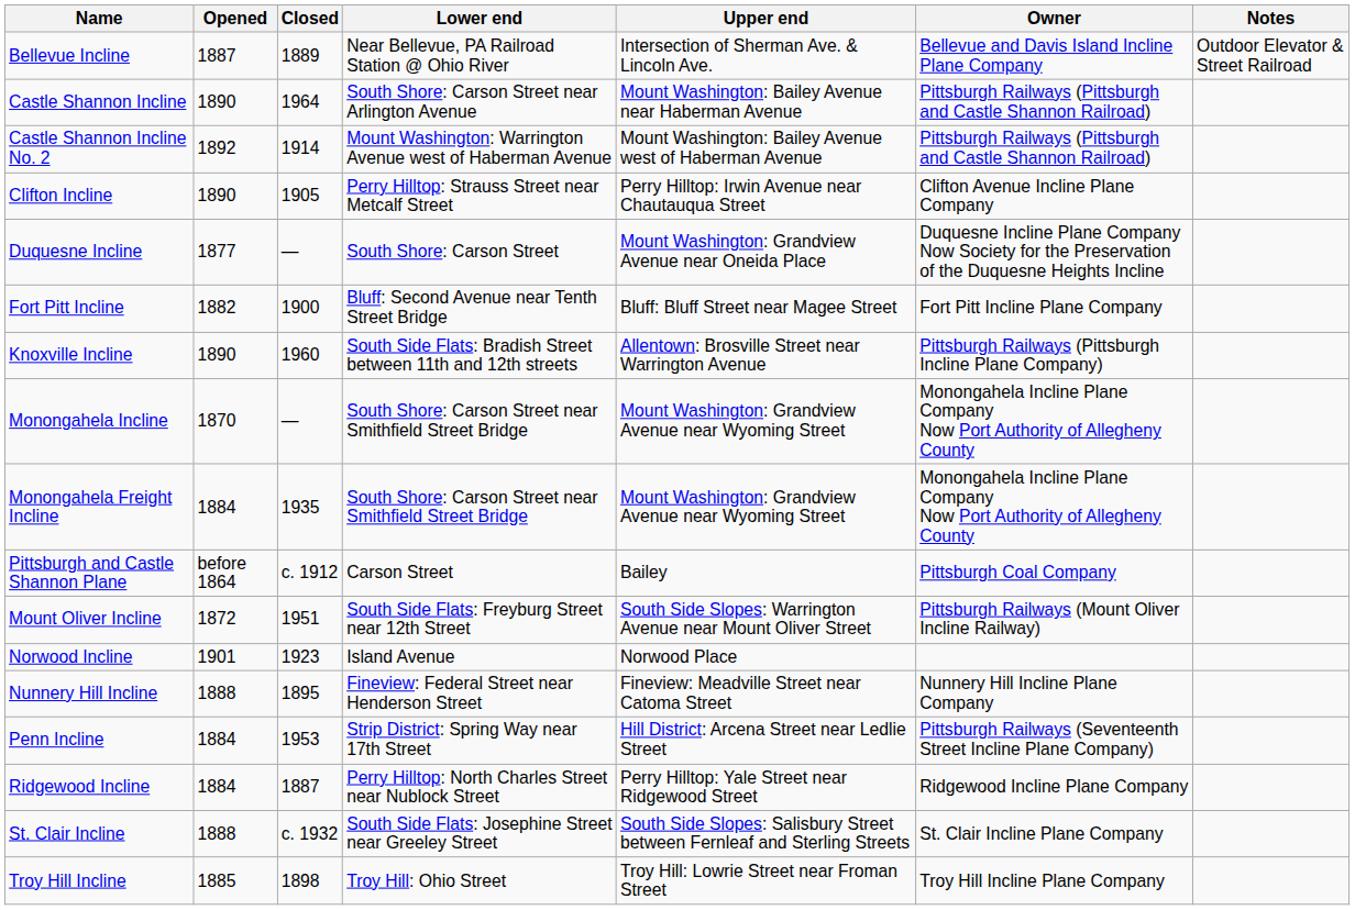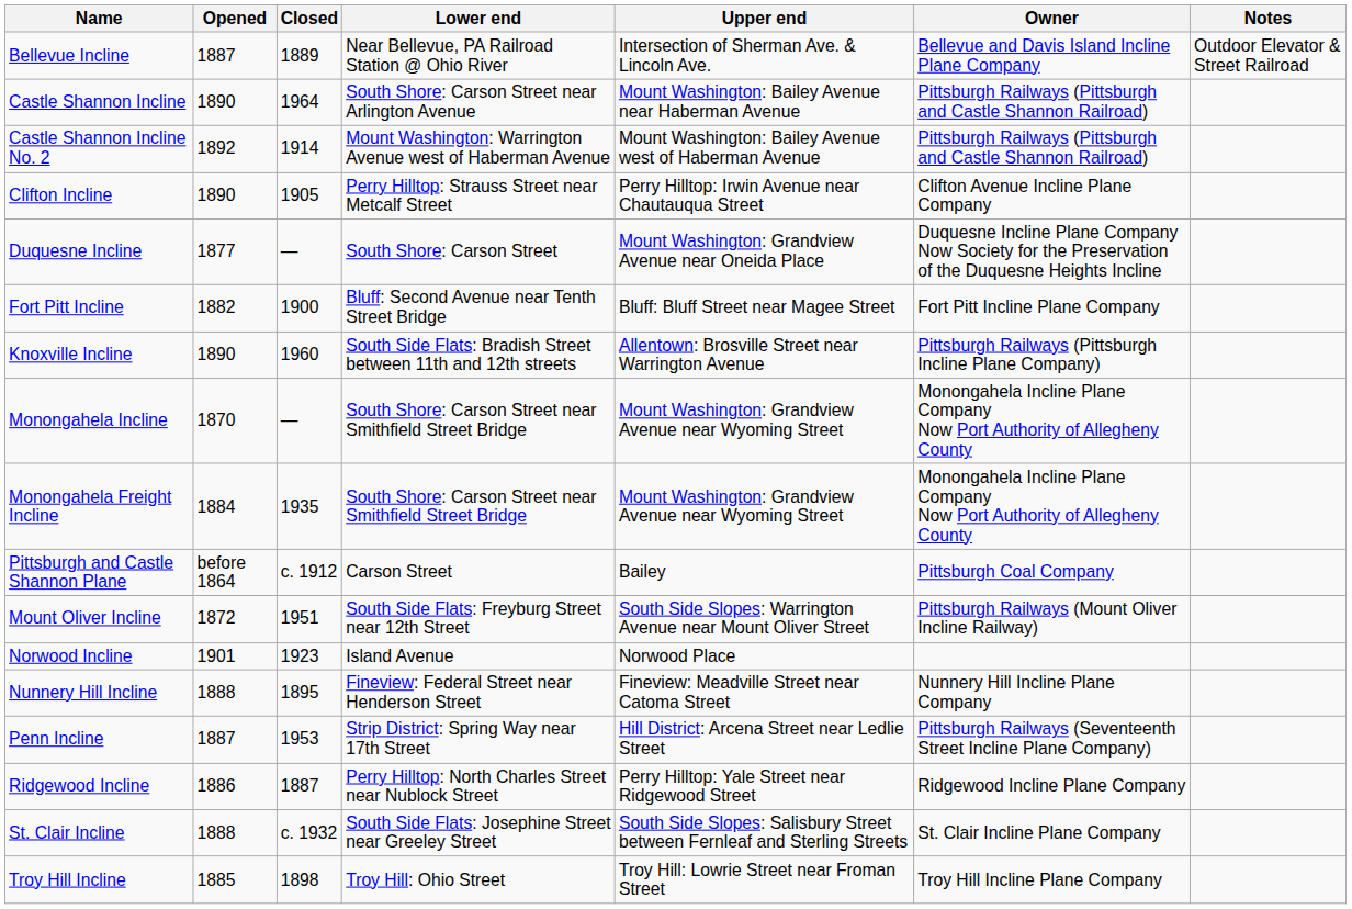Penn Incline | Opened: 1884 -> 1887
Ridgewood Incline | Opened: 1884 -> 1886
